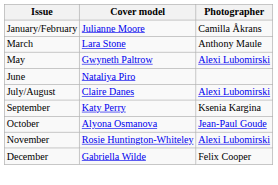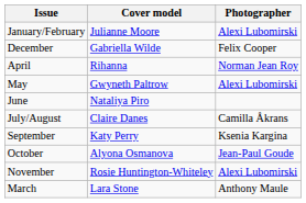January/February | Photographer: Camilla Åkrans -> Alexi Lubomirski
rows swapped: March <-> December
+ row: April | Rihanna | Norman Jean Roy
July/August | Photographer: Alexi Lubomirski -> Camilla Åkrans
